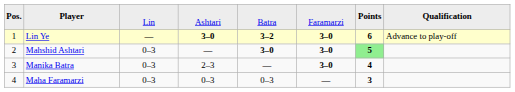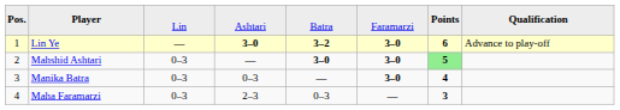Manika Batra | column 4: 2–3 -> 0–3
Maha Faramarzi | column 4: 0–3 -> 2–3
